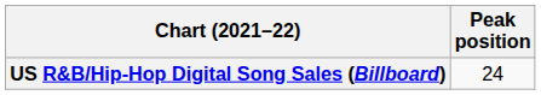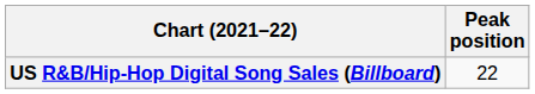US R&B/Hip-Hop Digital Song Sales (Billboard) | Peak position: 24 -> 22
